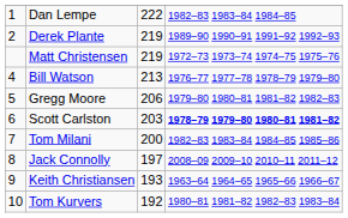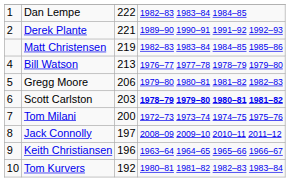Derek Plante | column 3: 219 -> 221
Matt Christensen | column 4: 1972–73 1973–74 1974–75 1975–76 -> 1982–83 1983–84 1984–85 1985–86
Tom Milani | column 4: 1982–83 1983–84 1984–85 1985–86 -> 1972–73 1973–74 1974–75 1975–76
Keith Christiansen | column 3: 193 -> 196
